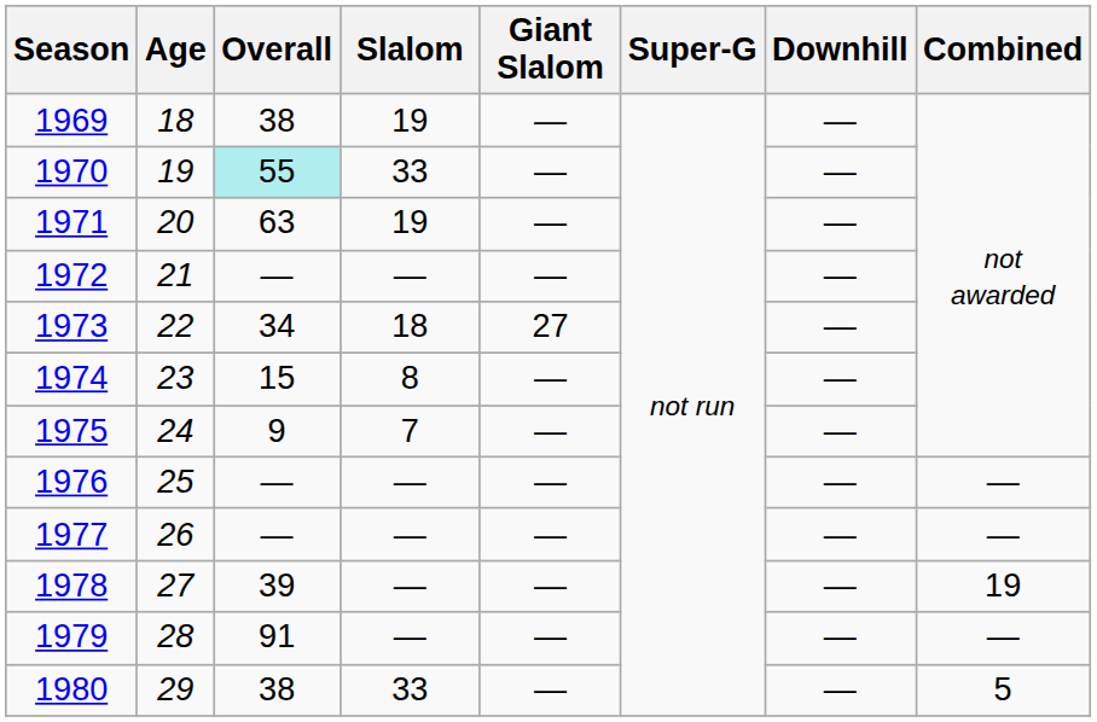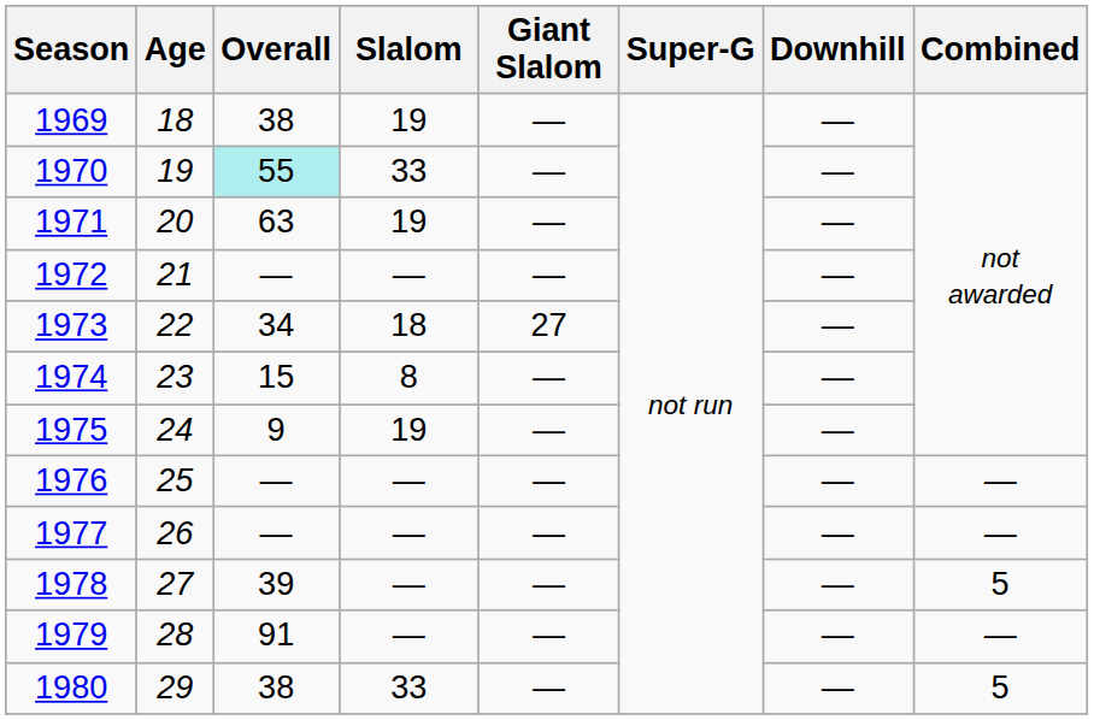1975 | Slalom: 7 -> 19
1978 | Combined: 19 -> 5
